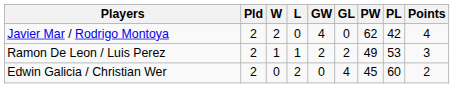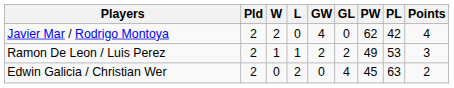Edwin Galicia / Christian Wer | PL: 60 -> 63
